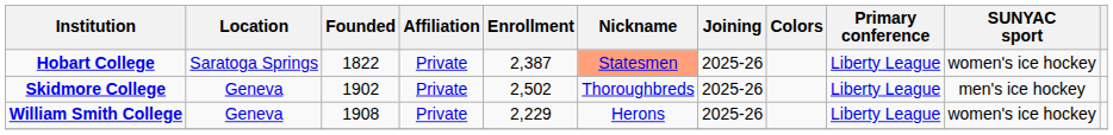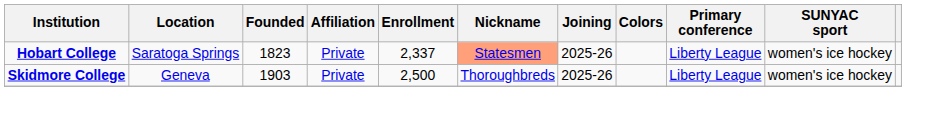Hobart College | Founded: 1822 -> 1823
Hobart College | Enrollment: 2,387 -> 2,337
Skidmore College | Founded: 1902 -> 1903
Skidmore College | Enrollment: 2,502 -> 2,500
Skidmore College | SUNYAC sport: men's ice hockey -> women's ice hockey
- row: William Smith College | Geneva | 1908 | Private | 2,229 | Herons | 2025-26 | Liberty League | women's ice hockey
